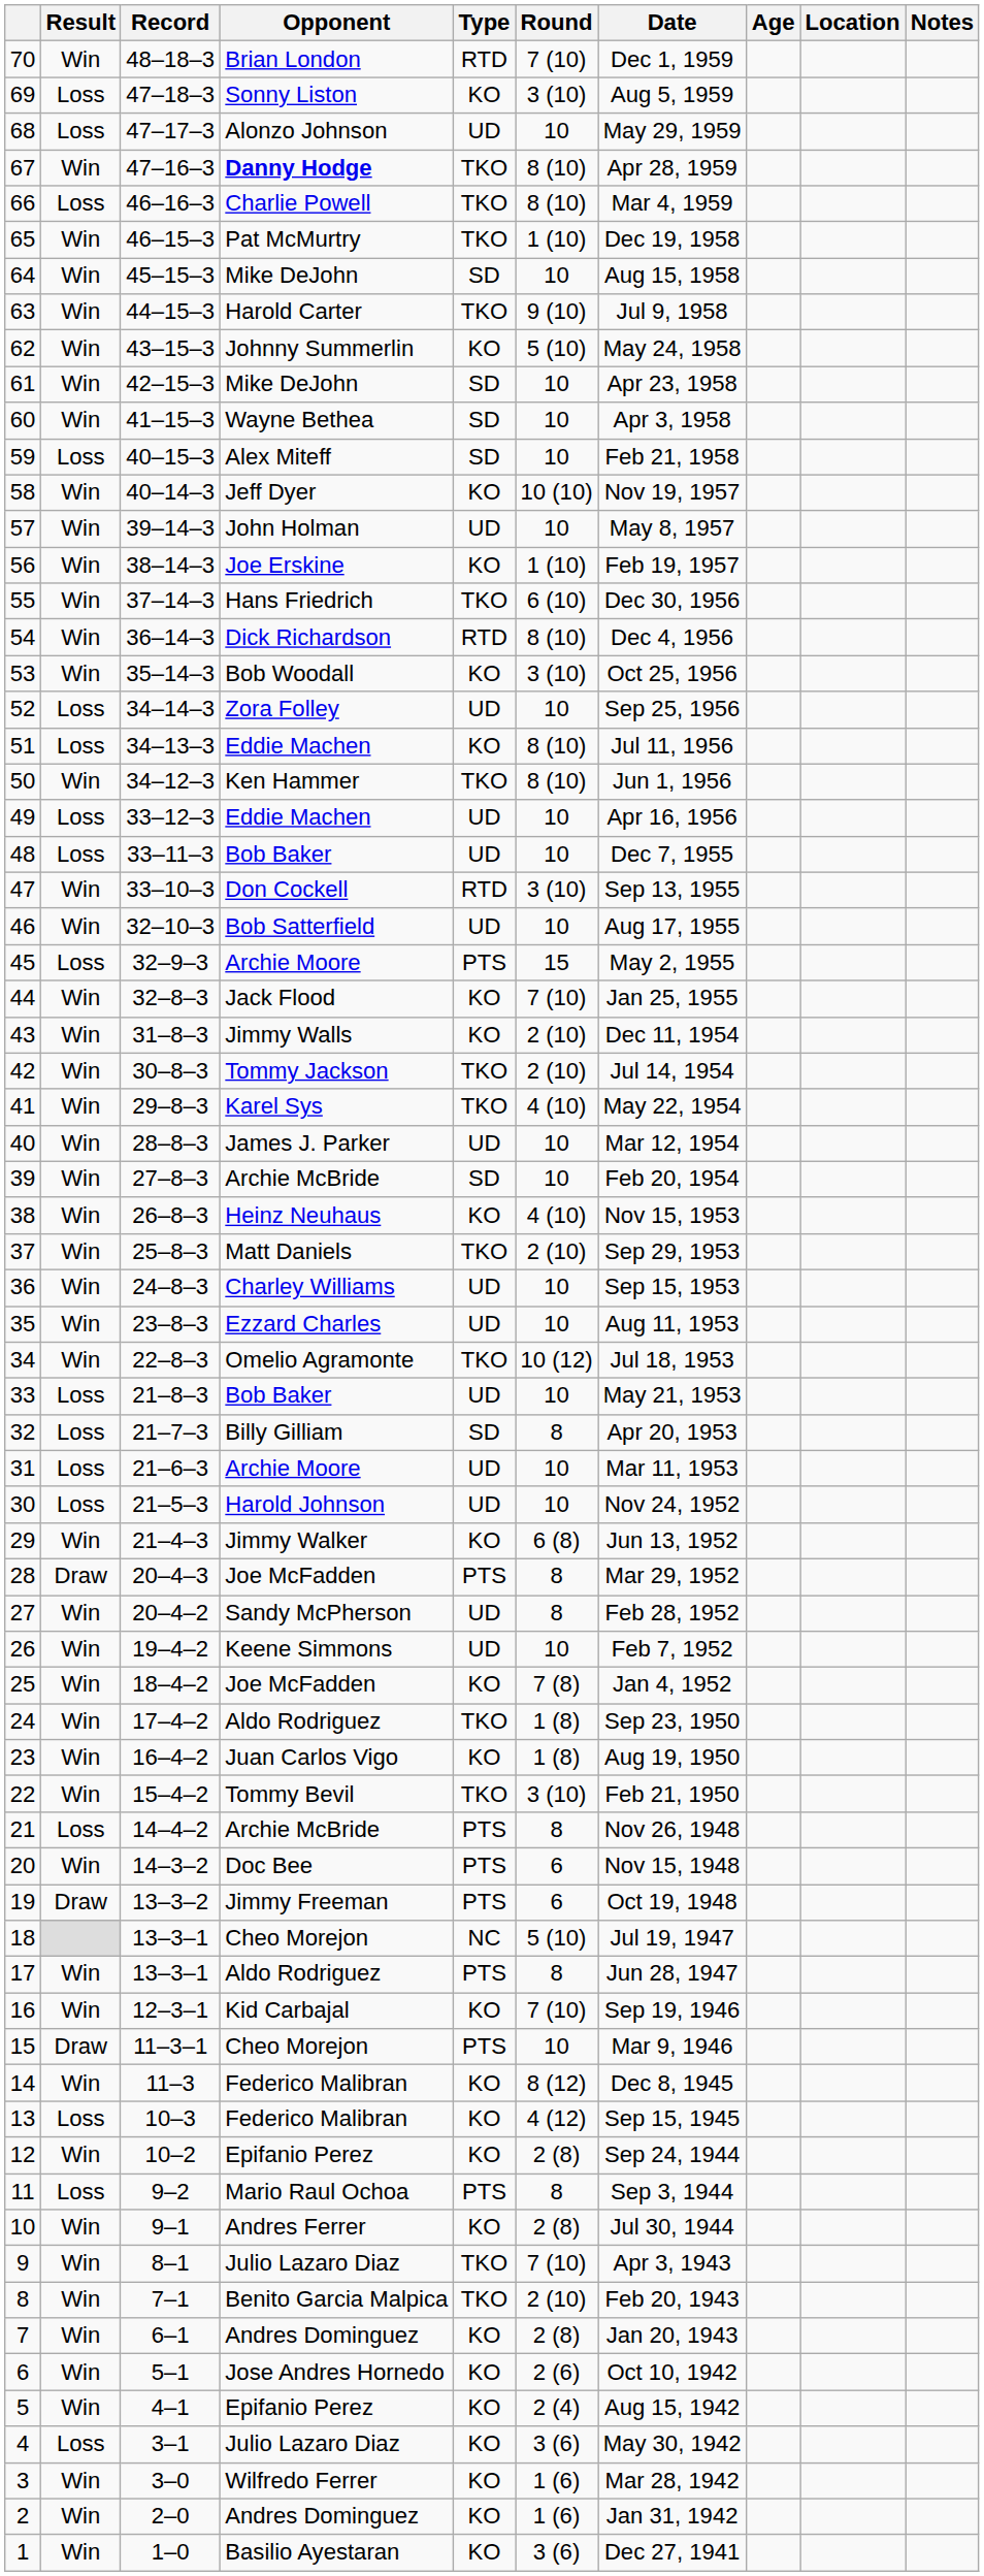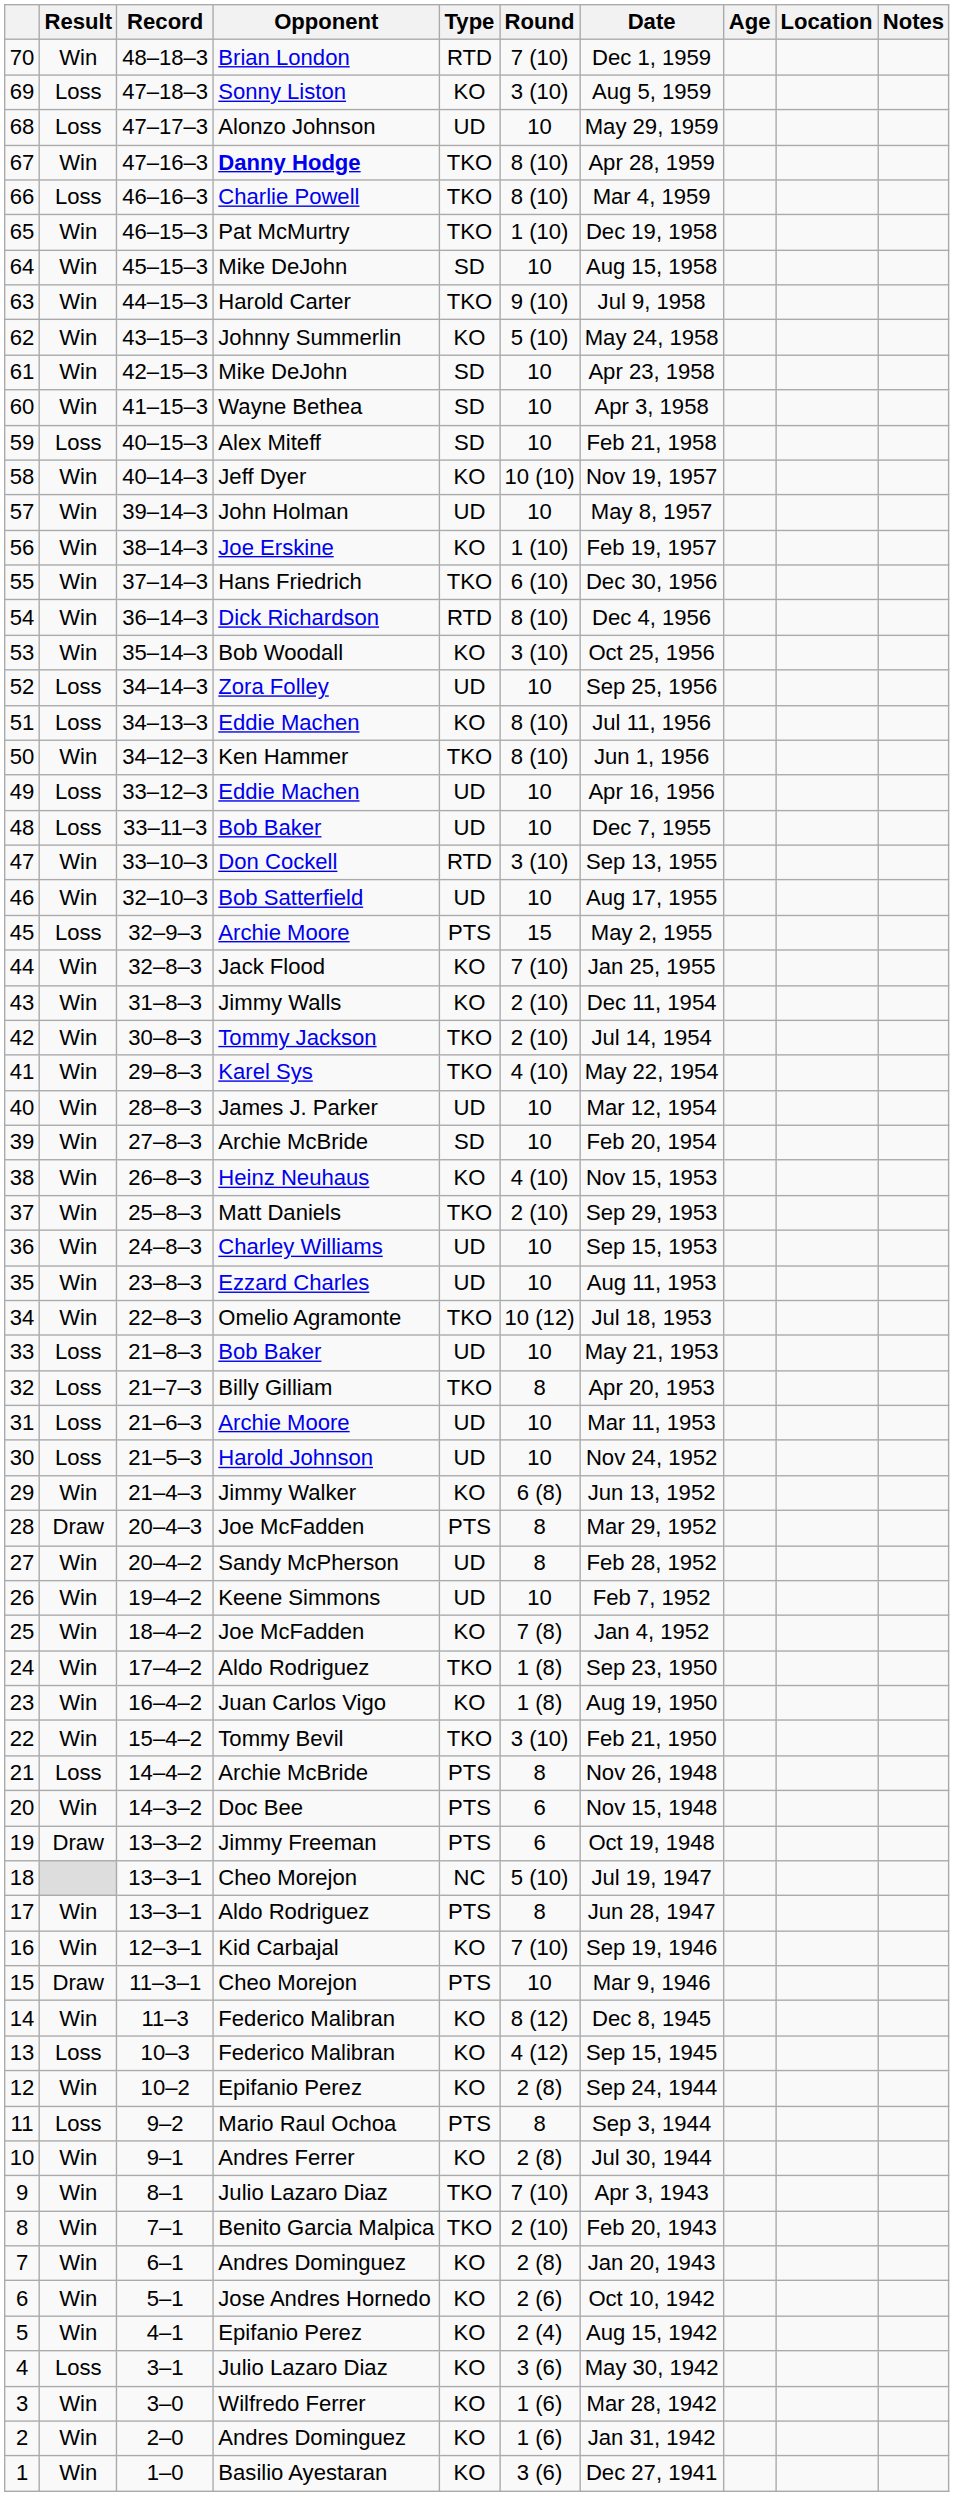32 | Type: SD -> TKO
